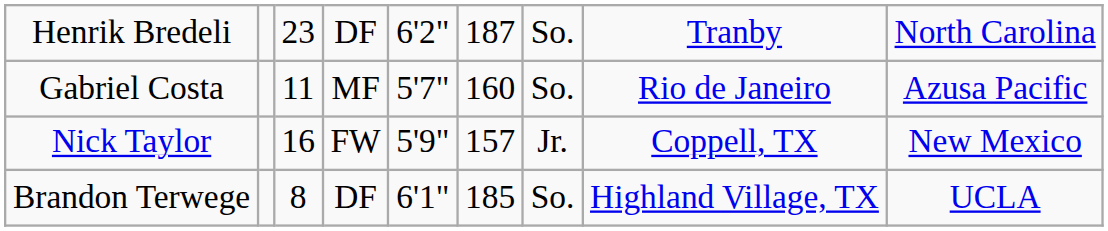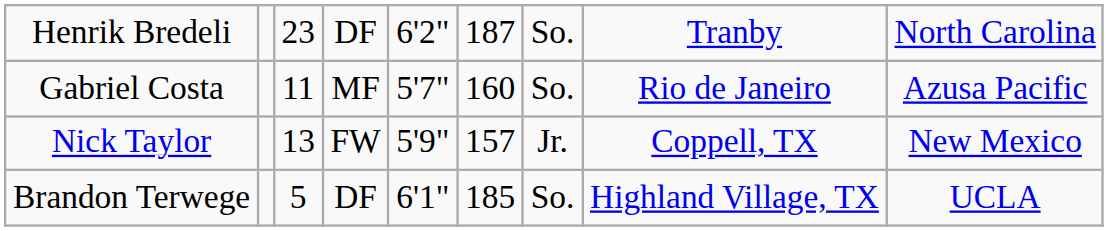Nick Taylor | column 3: 16 -> 13
Brandon Terwege | column 3: 8 -> 5
